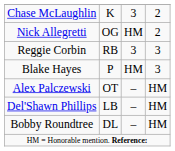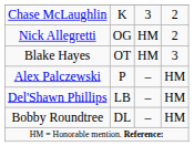- row: Reggie Corbin | RB | 3 | 3
Blake Hayes | column 2: P -> OT
Alex Palczewski | column 2: OT -> P
